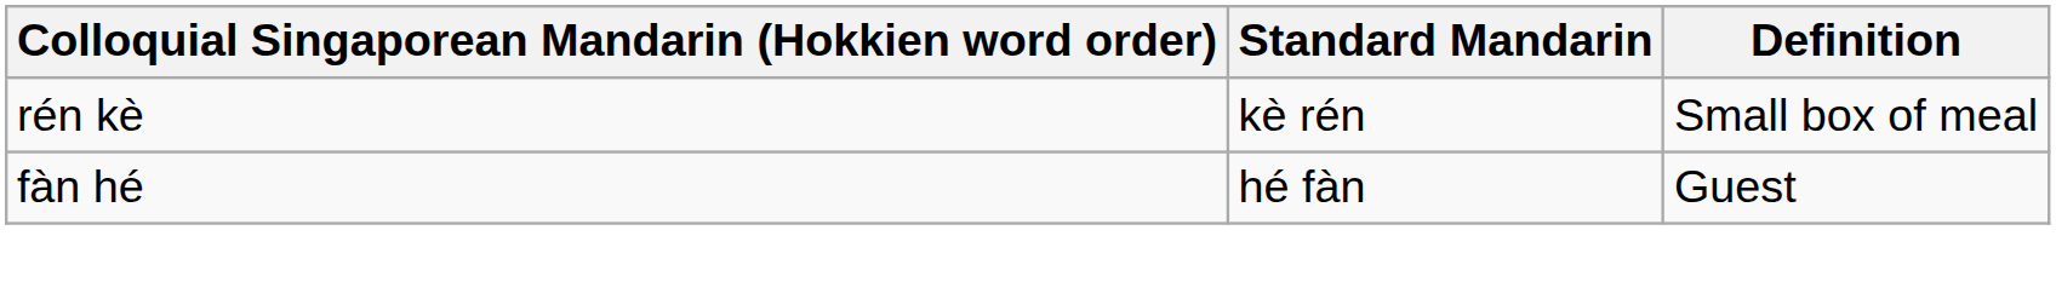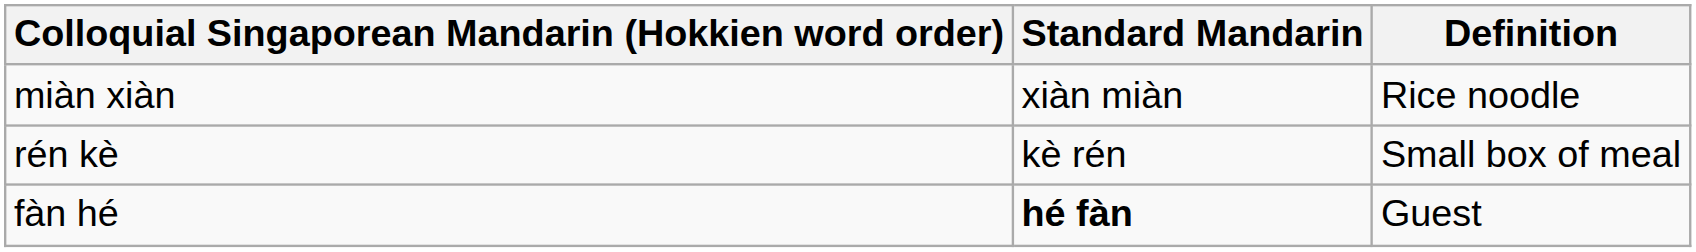+ row: miàn xiàn | xiàn miàn | Rice noodle
fàn hé | Standard Mandarin: normal -> bold
